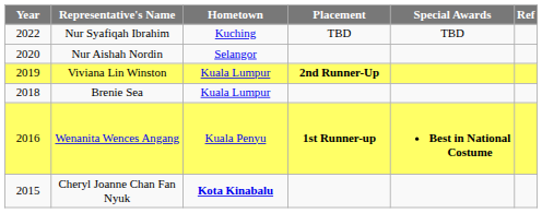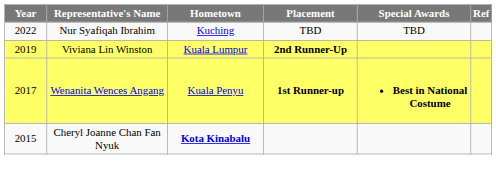- row: 2020 | Nur Aishah Nordin | Selangor
- row: 2018 | Brenie Sea | Kuala Lumpur
Wenanita Wences Angang | Year: 2016 -> 2017
